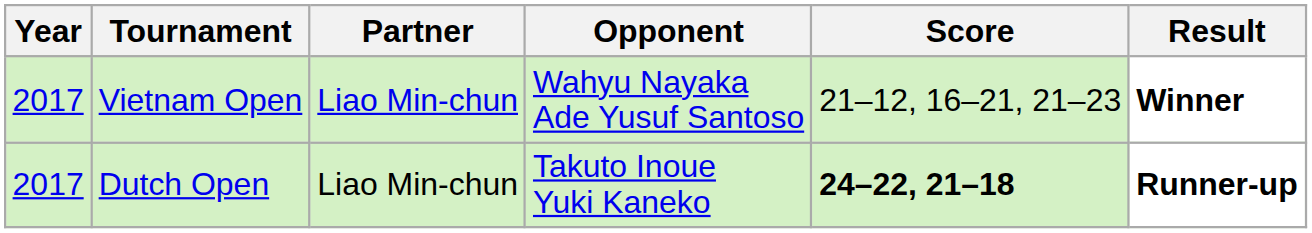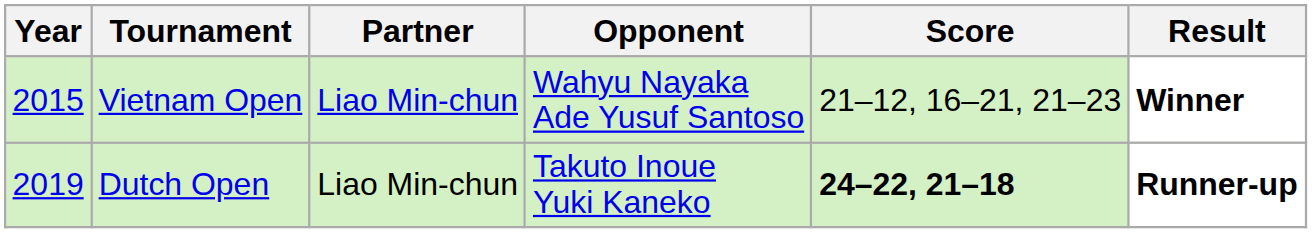Vietnam Open | Year: 2017 -> 2015
Dutch Open | Year: 2017 -> 2019
